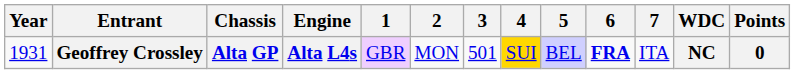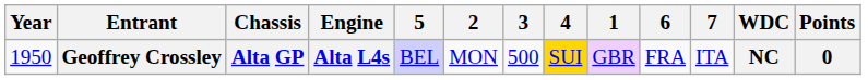columns swapped: 1 <-> 5
Geoffrey Crossley | Year: 1931 -> 1950
Geoffrey Crossley | 3: 501 -> 500
Geoffrey Crossley | 6: bold -> normal
